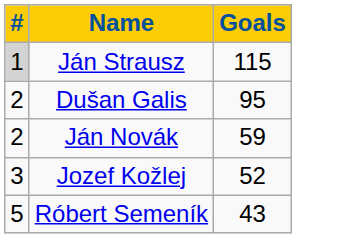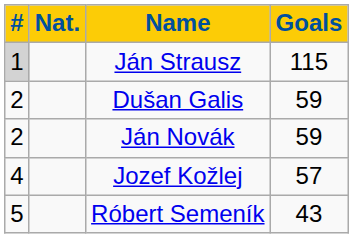+ column: Nat.
Dušan Galis | Goals: 95 -> 59
Jozef Kožlej | #: 3 -> 4
Jozef Kožlej | Goals: 52 -> 57
